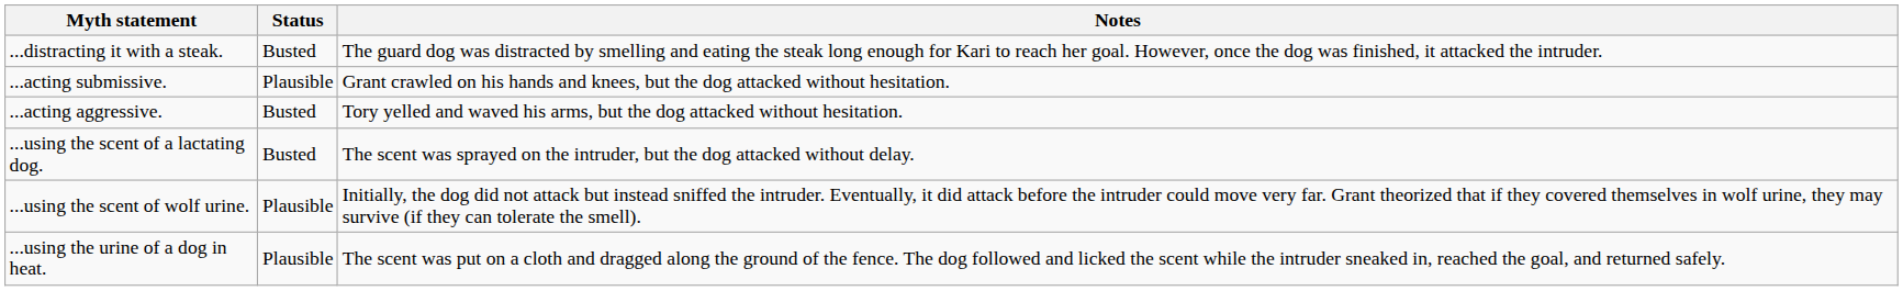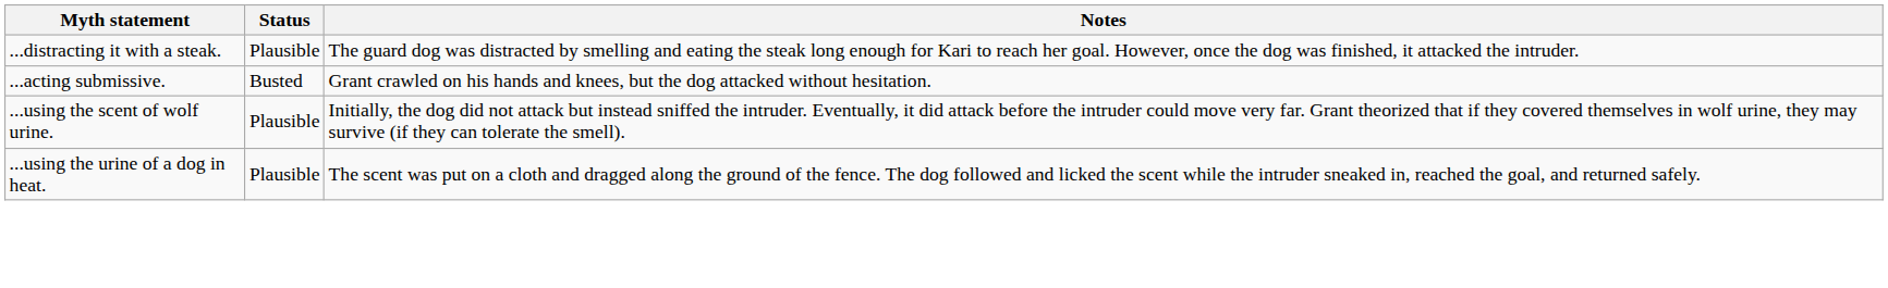...distracting it with a steak. | Status: Busted -> Plausible
...acting submissive. | Status: Plausible -> Busted
- row: ...acting aggressive. | Busted | Tory yelled and waved his arms, but the dog attacked without hesitation.
- row: ...using the scent of a lactating dog. | Busted | The scent was sprayed on the intruder, but the dog attacked without delay.
